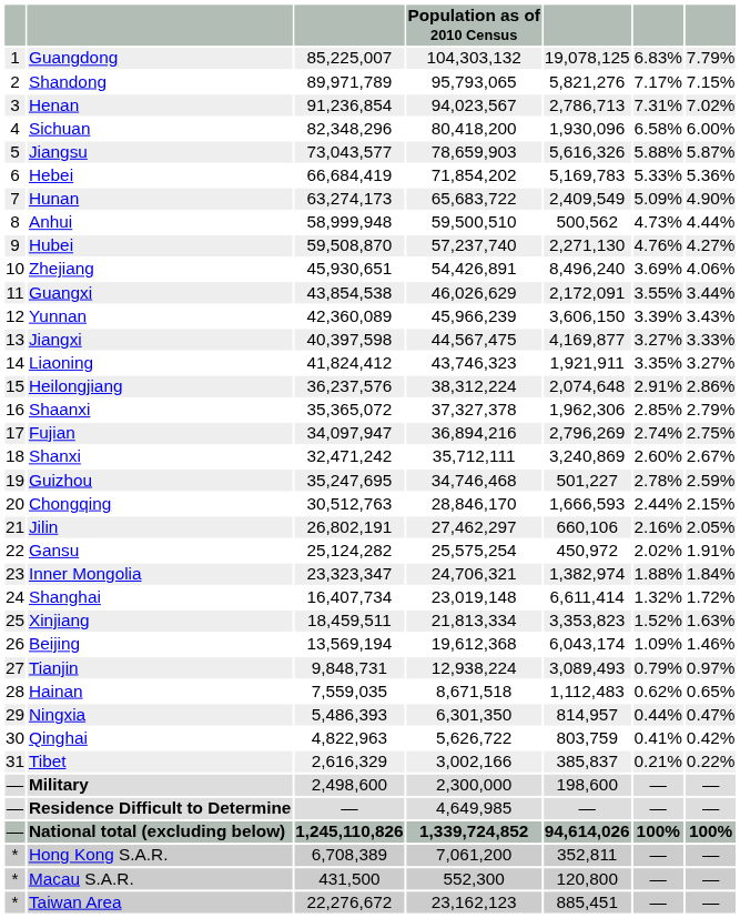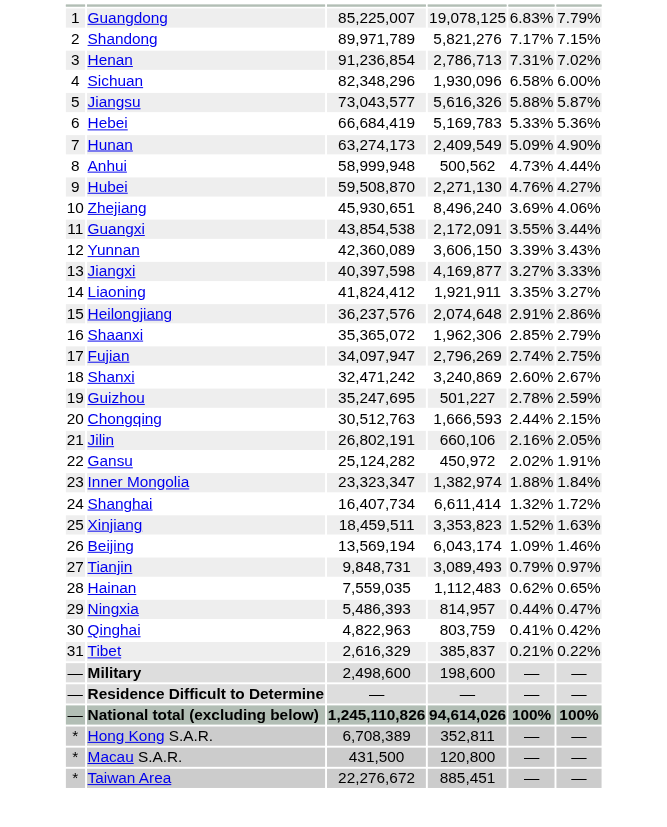- column: Population as of 2010 Census | 104,303,132 | 95,793,065 | 94,023,567 | 80,418,200 | 78,659,903 | 71,854,202 | 65,683,722 | 59,500,510 | 57,237,740 | 54,426,891 | 46,026,629 | 45,966,239 | 44,567,475 | 43,746,323 | 38,312,224 | 37,327,378 | 36,894,216 | 35,712,111 | 34,746,468 | 28,846,170 | 27,462,297 | 25,575,254 | 24,706,321 | 23,019,148 | 21,813,334 | 19,612,368 | 12,938,224 | 8,671,518 | 6,301,350 | 5,626,722 | 3,002,166 | 2,300,000 | 4,649,985 | 1,339,724,852 | 7,061,200 | 552,300 | 23,162,123
